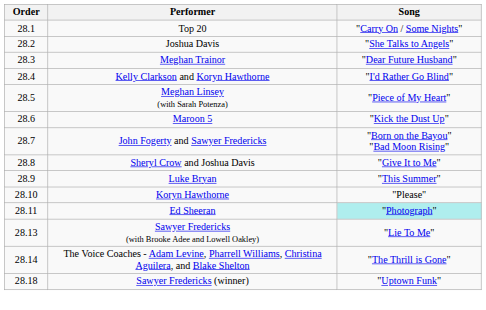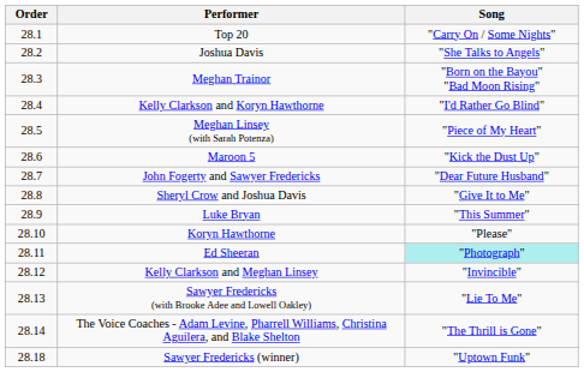Meghan Trainor | Song: "Dear Future Husband" -> "Born on the Bayou" "Bad Moon Rising"
John Fogerty and Sawyer Fredericks | Song: "Born on the Bayou" "Bad Moon Rising" -> "Dear Future Husband"
+ row: 28.12 | Kelly Clarkson and Meghan Linsey | "Invincible"
